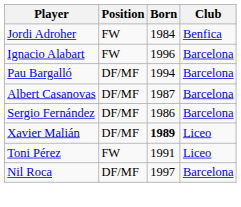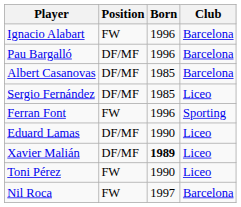- row: Jordi Adroher | FW | 1984 | Benfica
Pau Bargalló | Born: 1994 -> 1996
Albert Casanovas | Born: 1987 -> 1985
Sergio Fernández | Born: 1986 -> 1985
Sergio Fernández | Club: Barcelona -> Liceo
+ row: Ferran Font | FW | 1996 | Sporting
+ row: Eduard Lamas | DF/MF | 1990 | Liceo
Toni Pérez | Born: 1991 -> 1990
Nil Roca | Position: DF/MF -> FW
